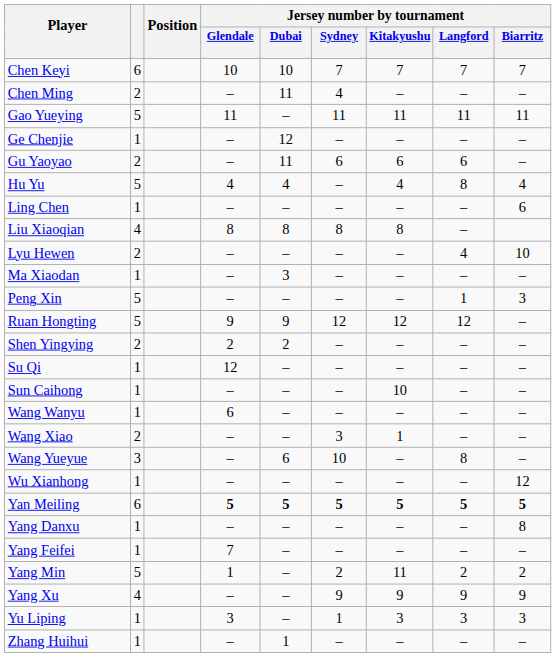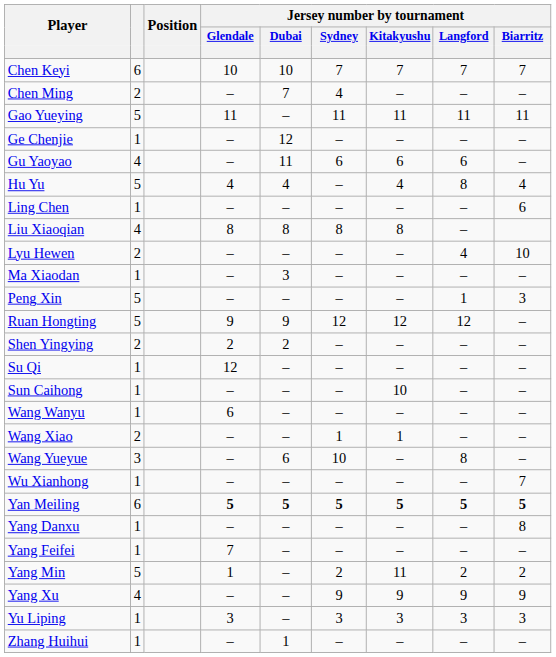Chen Ming | Jersey number by tournament / Dubai: 11 -> 7
Gu Yaoyao | column 2: 2 -> 4
Wang Xiao | Jersey number by tournament / Sydney: 3 -> 1
Wu Xianhong | Jersey number by tournament / Biarritz: 12 -> 7
Yu Liping | Jersey number by tournament / Sydney: 1 -> 3
